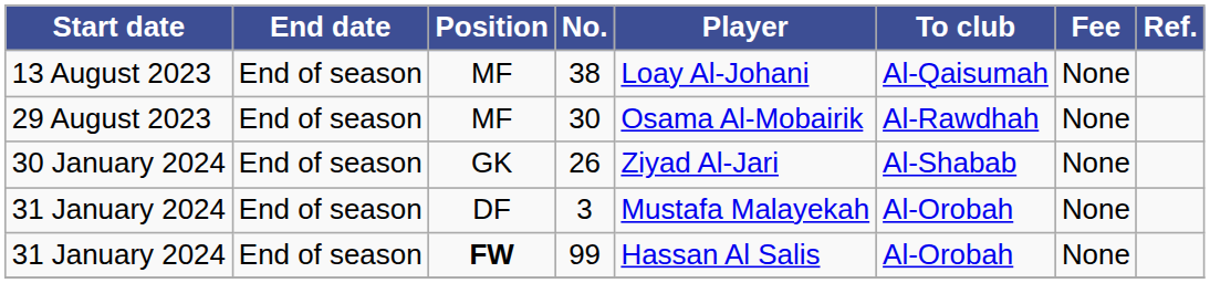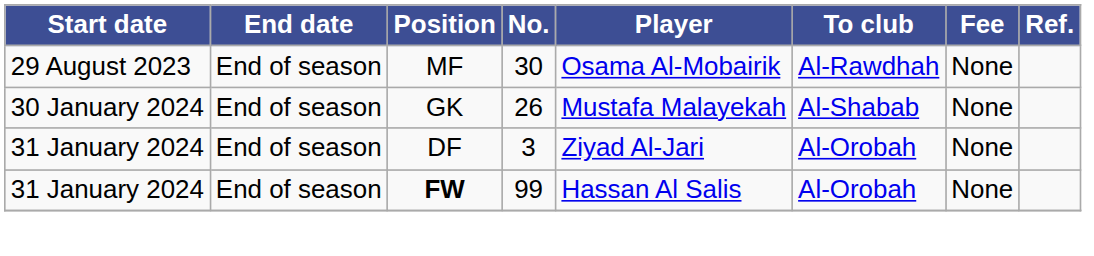- row: 13 August 2023 | End of season | MF | 38 | Loay Al-Johani | Al-Qaisumah | None
26 | Player: Ziyad Al-Jari -> Mustafa Malayekah
3 | Player: Mustafa Malayekah -> Ziyad Al-Jari
